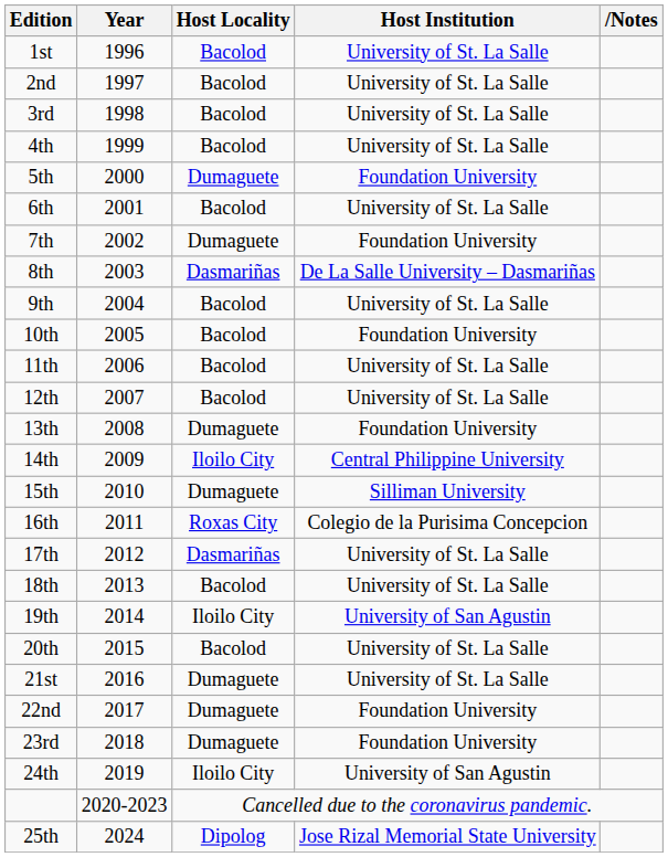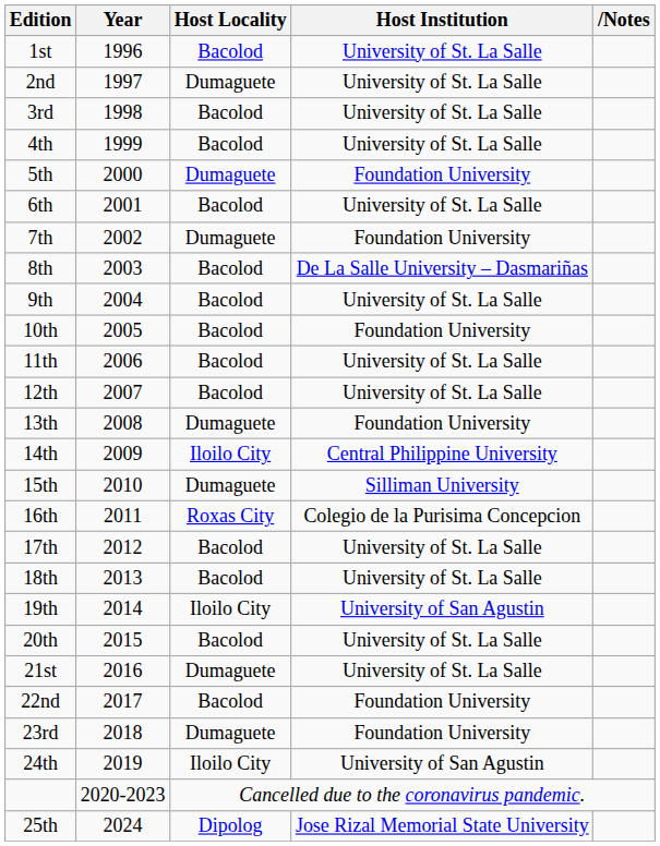2nd | Host Locality: Bacolod -> Dumaguete
8th | Host Locality: Dasmariñas -> Bacolod
17th | Host Locality: Dasmariñas -> Bacolod
22nd | Host Locality: Dumaguete -> Bacolod
